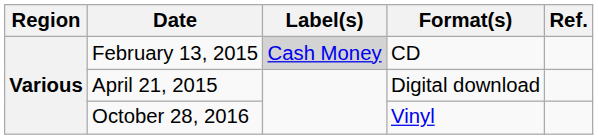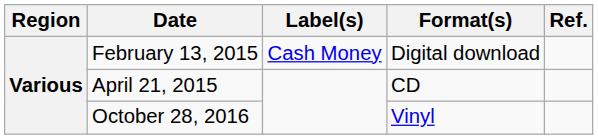February 13, 2015 | Label(s): lightgrey background -> no background
February 13, 2015 | Format(s): CD -> Digital download
April 21, 2015 | Format(s): Digital download -> CD
